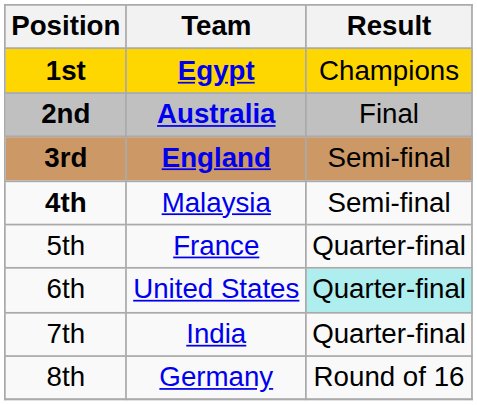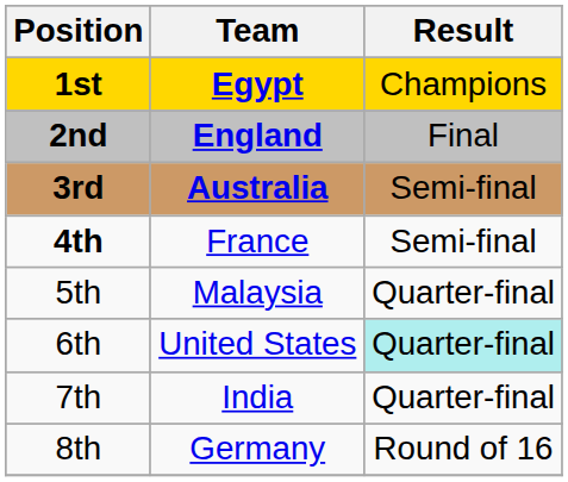2nd | Team: Australia -> England
3rd | Team: England -> Australia
4th | Team: Malaysia -> France
5th | Team: France -> Malaysia
